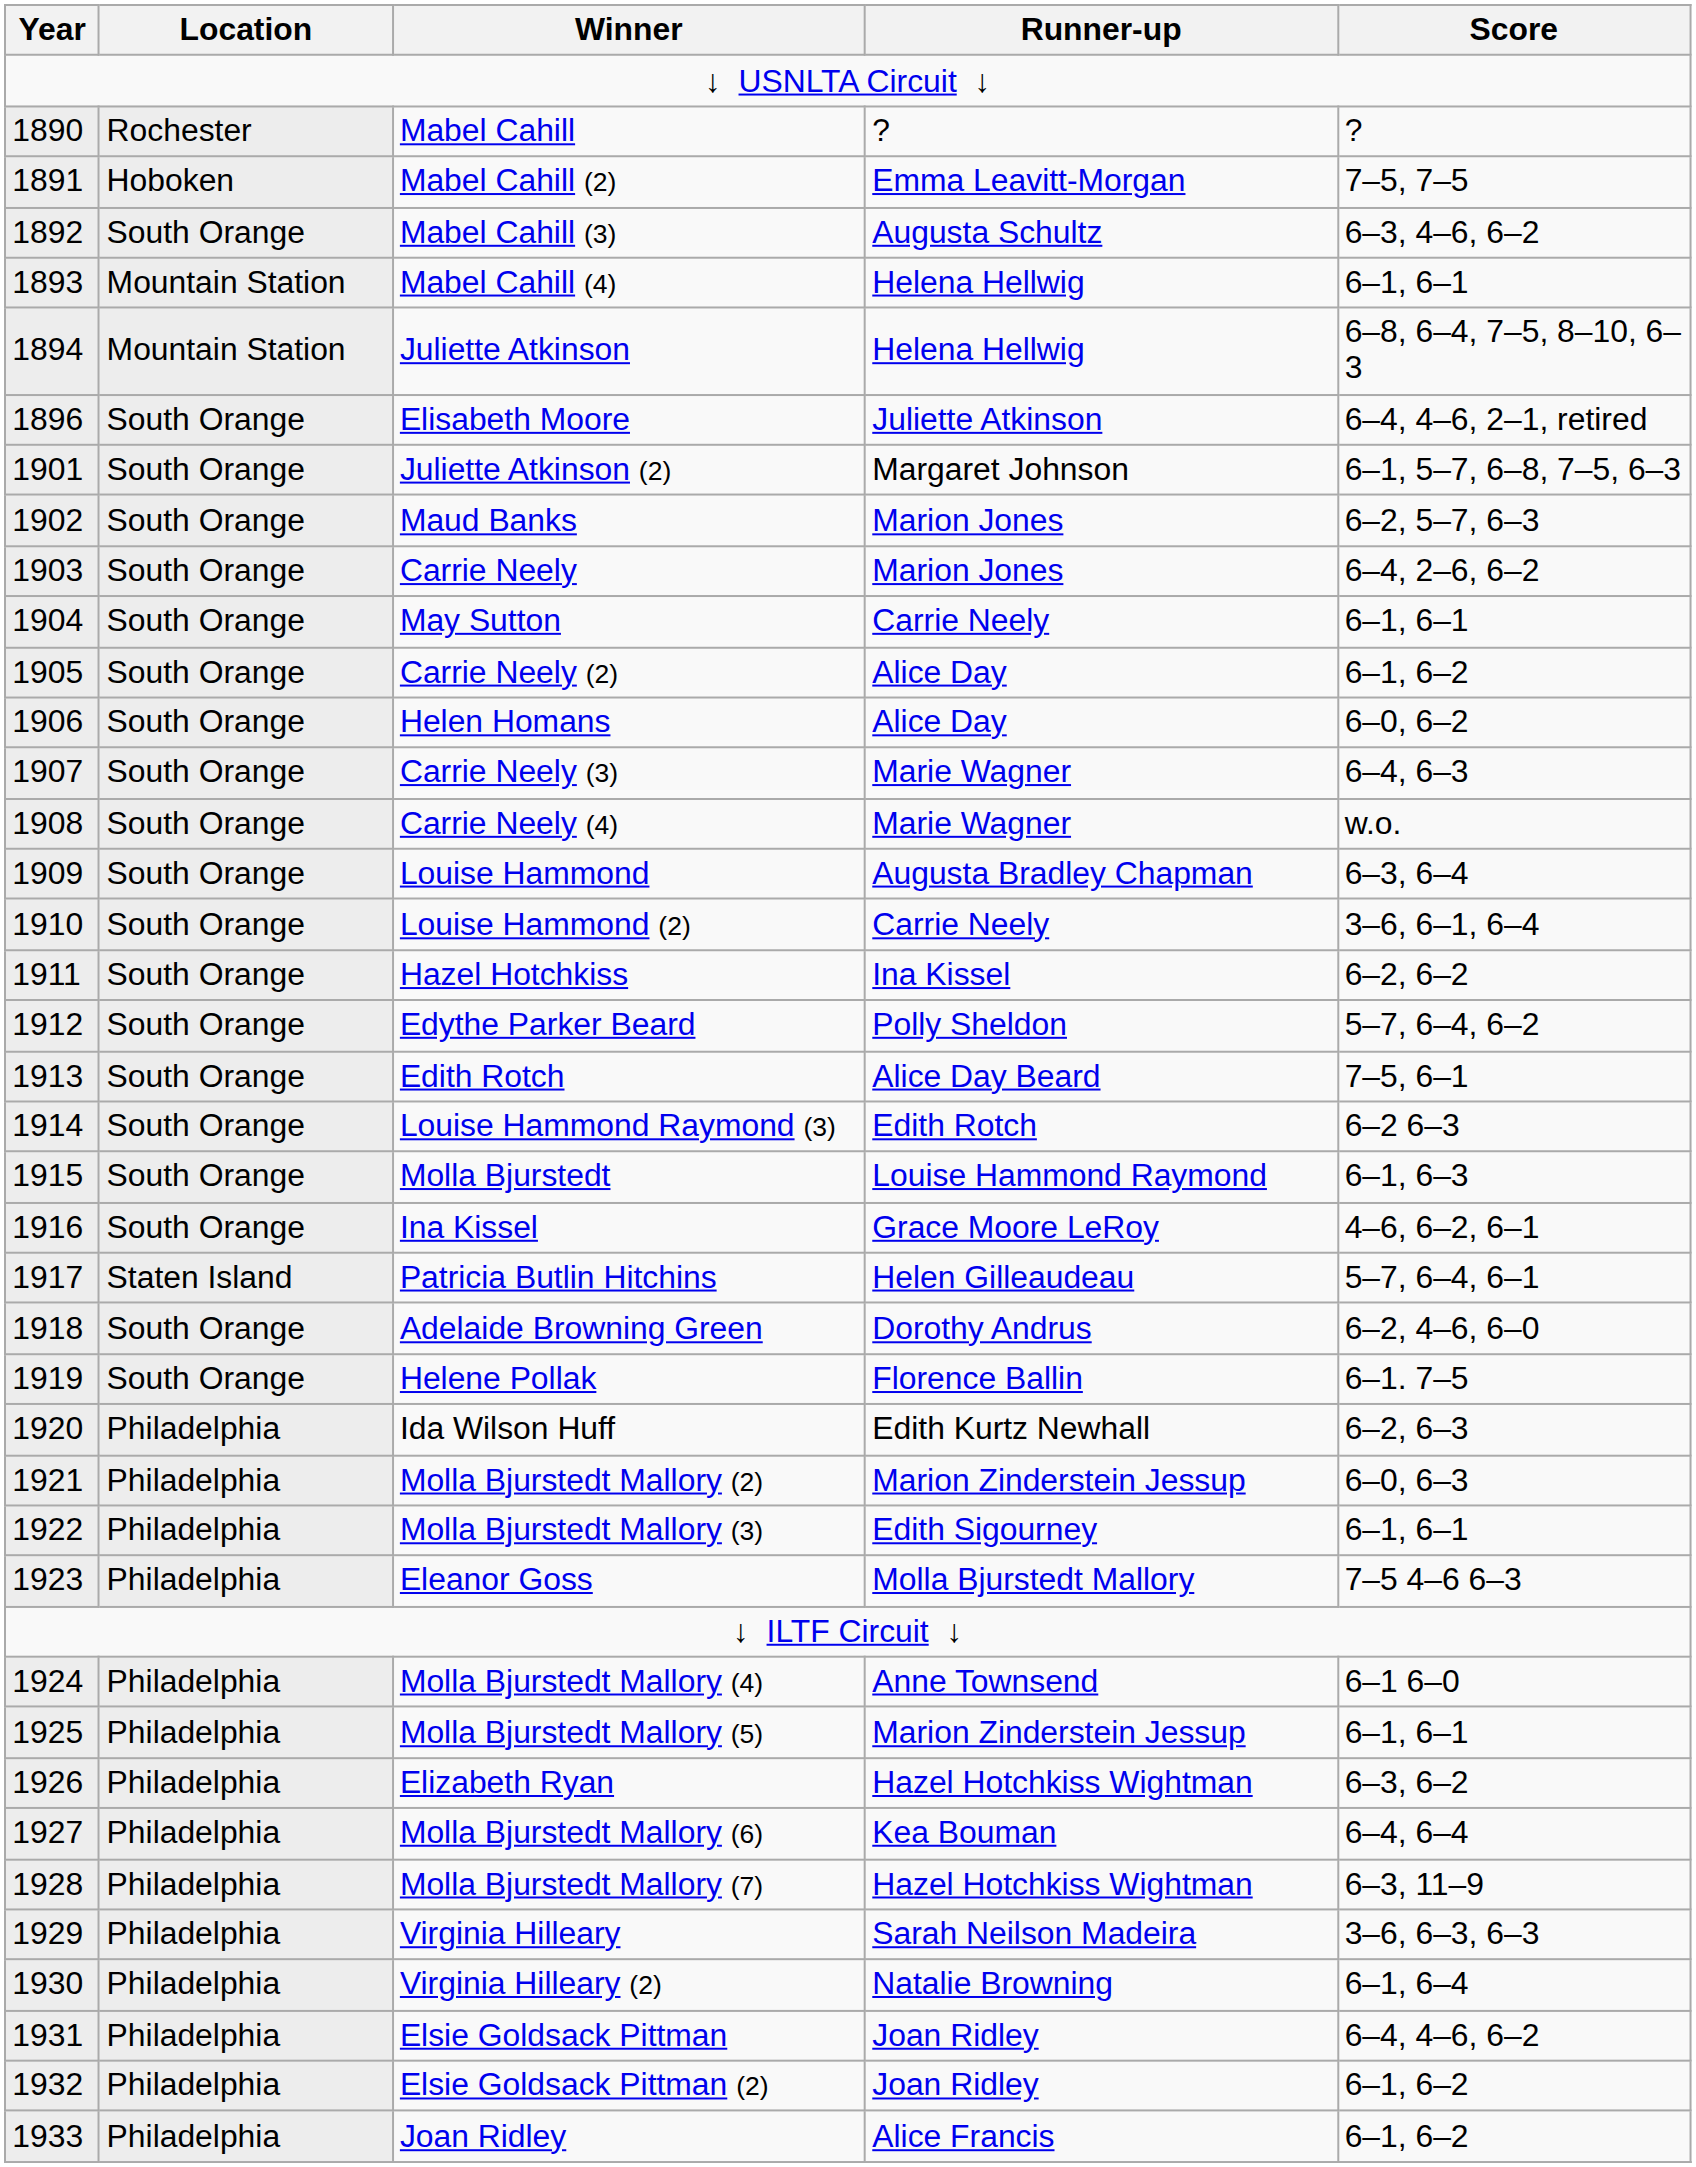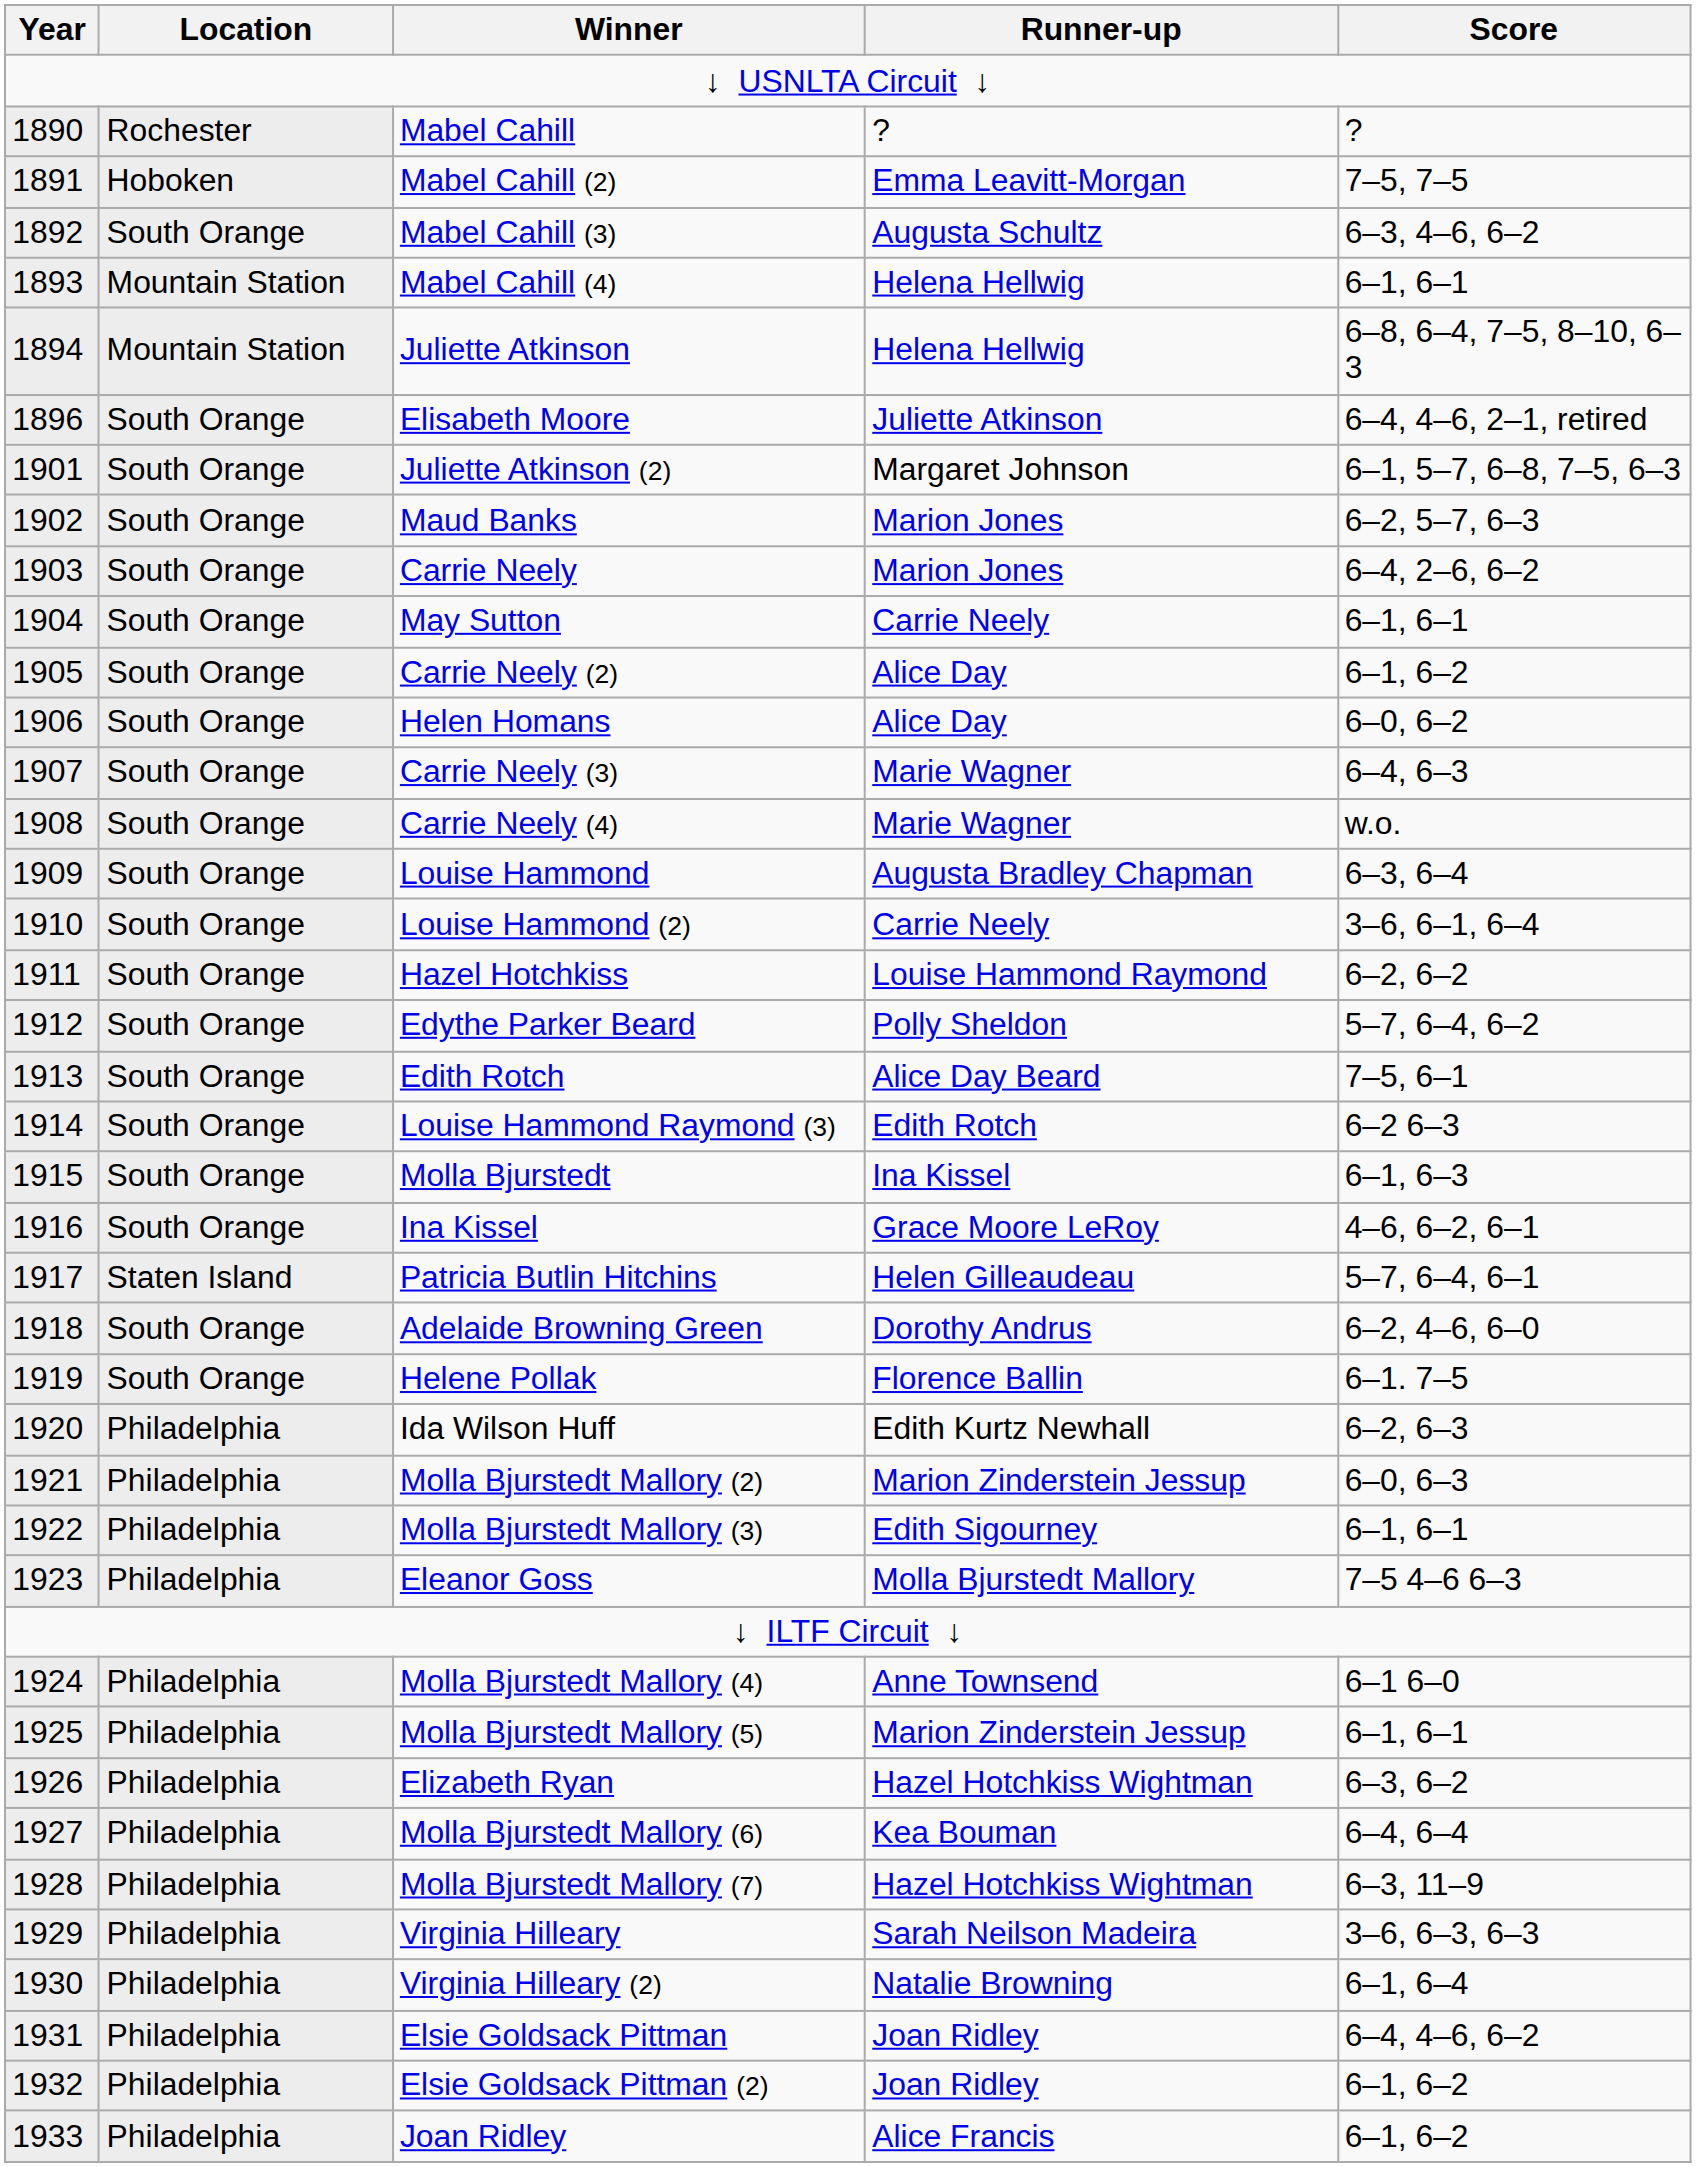Hazel Hotchkiss | Runner-up: Ina Kissel -> Louise Hammond Raymond
Molla Bjurstedt | Runner-up: Louise Hammond Raymond -> Ina Kissel
